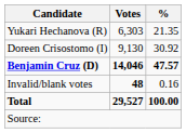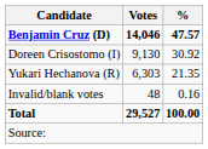rows swapped: Benjamin Cruz (D) <-> Yukari Hechanova (R)
Invalid/blank votes | Votes: bold -> normal
